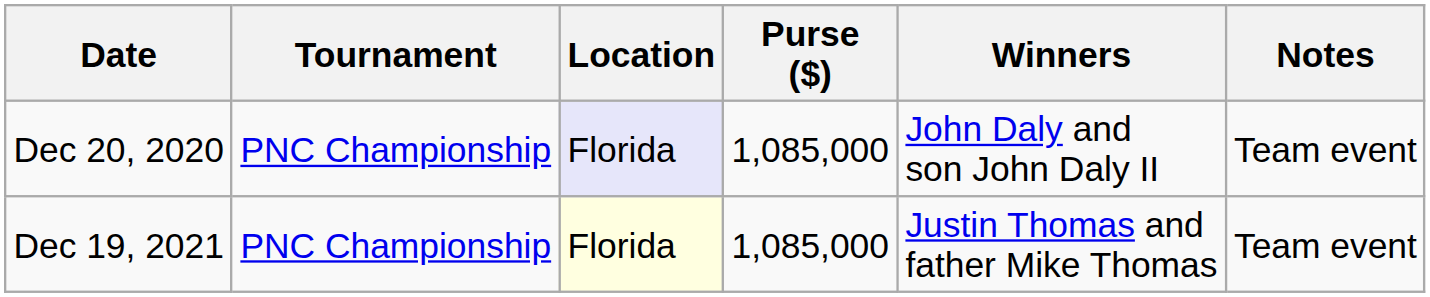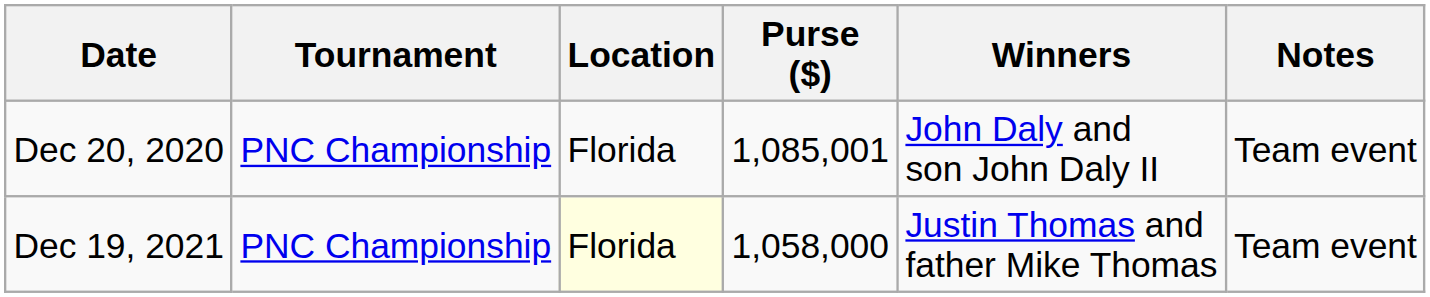Dec 20, 2020 | Location: lavender background -> no background
Dec 20, 2020 | Purse ($): 1,085,000 -> 1,085,001
Dec 19, 2021 | Purse ($): 1,085,000 -> 1,058,000
